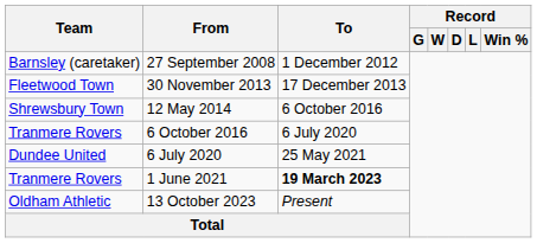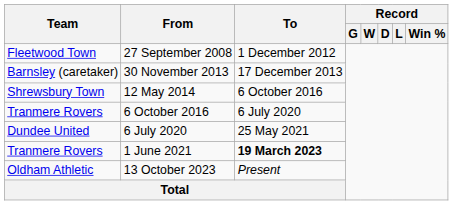27 September 2008 | Team: Barnsley (caretaker) -> Fleetwood Town
30 November 2013 | Team: Fleetwood Town -> Barnsley (caretaker)
